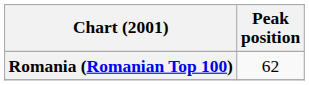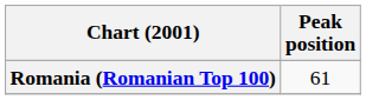Romania (Romanian Top 100) | Peak position: 62 -> 61
